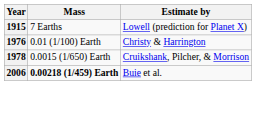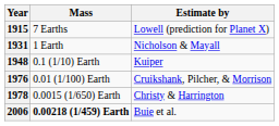+ row: 1931 | 1 Earth | Nicholson & Mayall
+ row: 1948 | 0.1 (1/10) Earth | Kuiper
1976 | Estimate by: Christy & Harrington -> Cruikshank, Pilcher, & Morrison
1978 | Estimate by: Cruikshank, Pilcher, & Morrison -> Christy & Harrington
